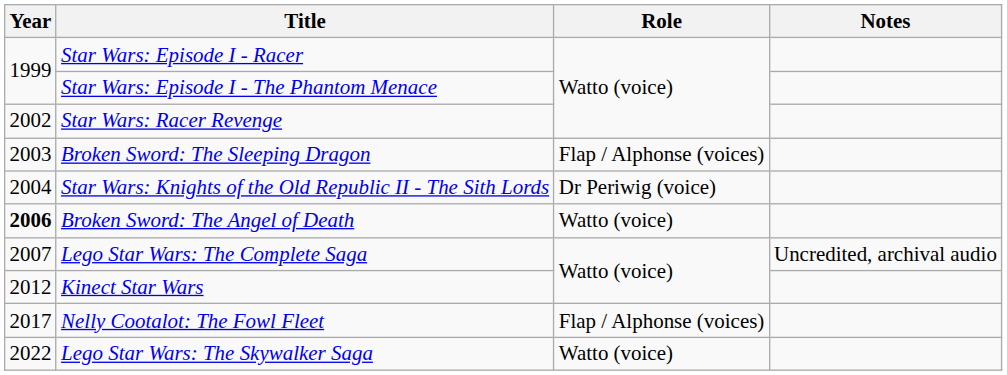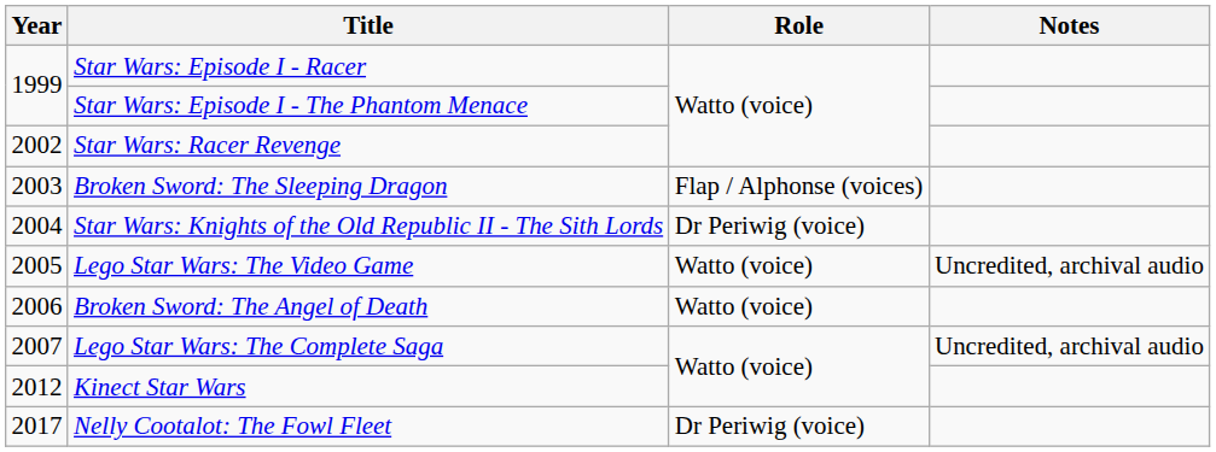+ row: 2005 | Lego Star Wars: The Video Game | Watto (voice) | Uncredited, archival audio
Broken Sword: The Angel of Death | Year: bold -> normal
Nelly Cootalot: The Fowl Fleet | Role: Flap / Alphonse (voices) -> Dr Periwig (voice)
- row: 2022 | Lego Star Wars: The Skywalker Saga | Watto (voice)
